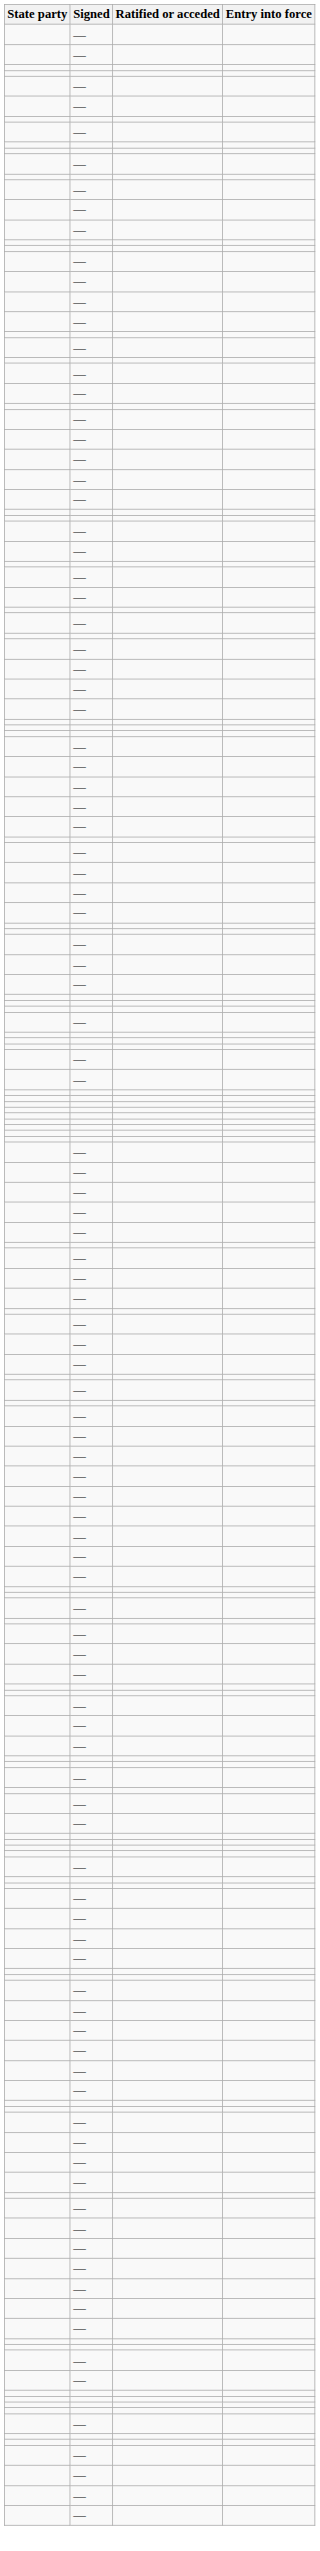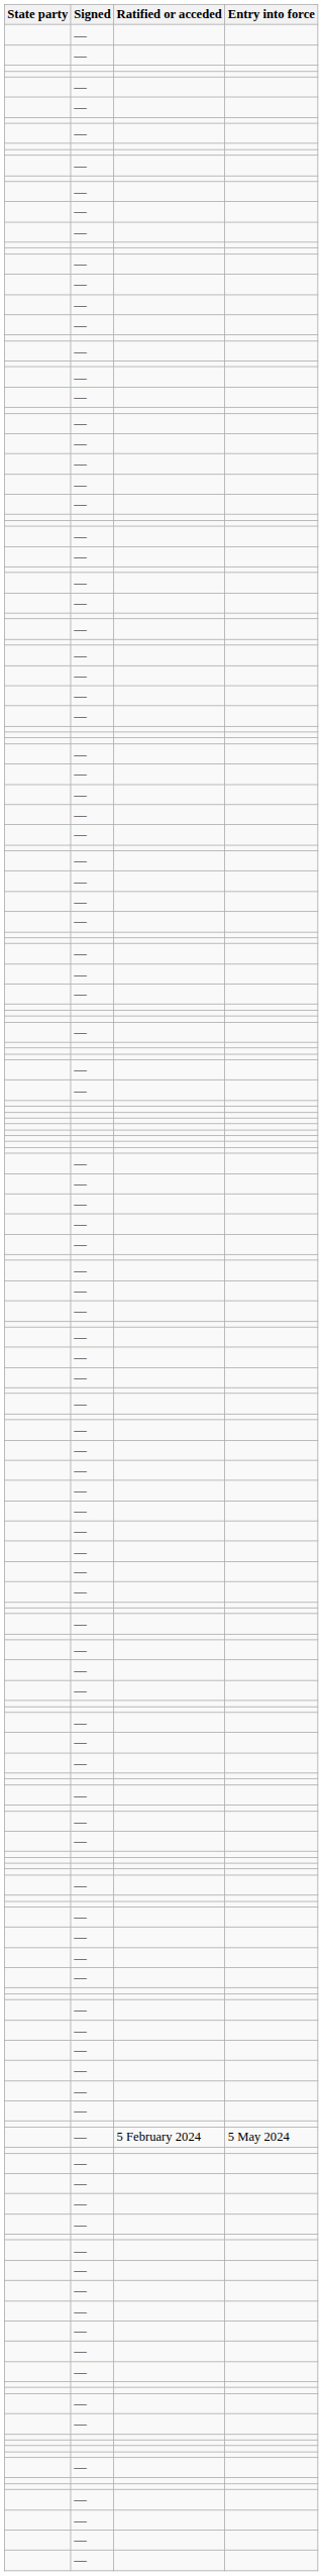+ row: — | 5 February 2024 | 5 May 2024
